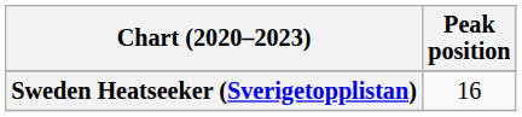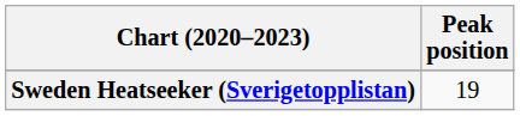Sweden Heatseeker (Sverigetopplistan) | Peak position: 16 -> 19
